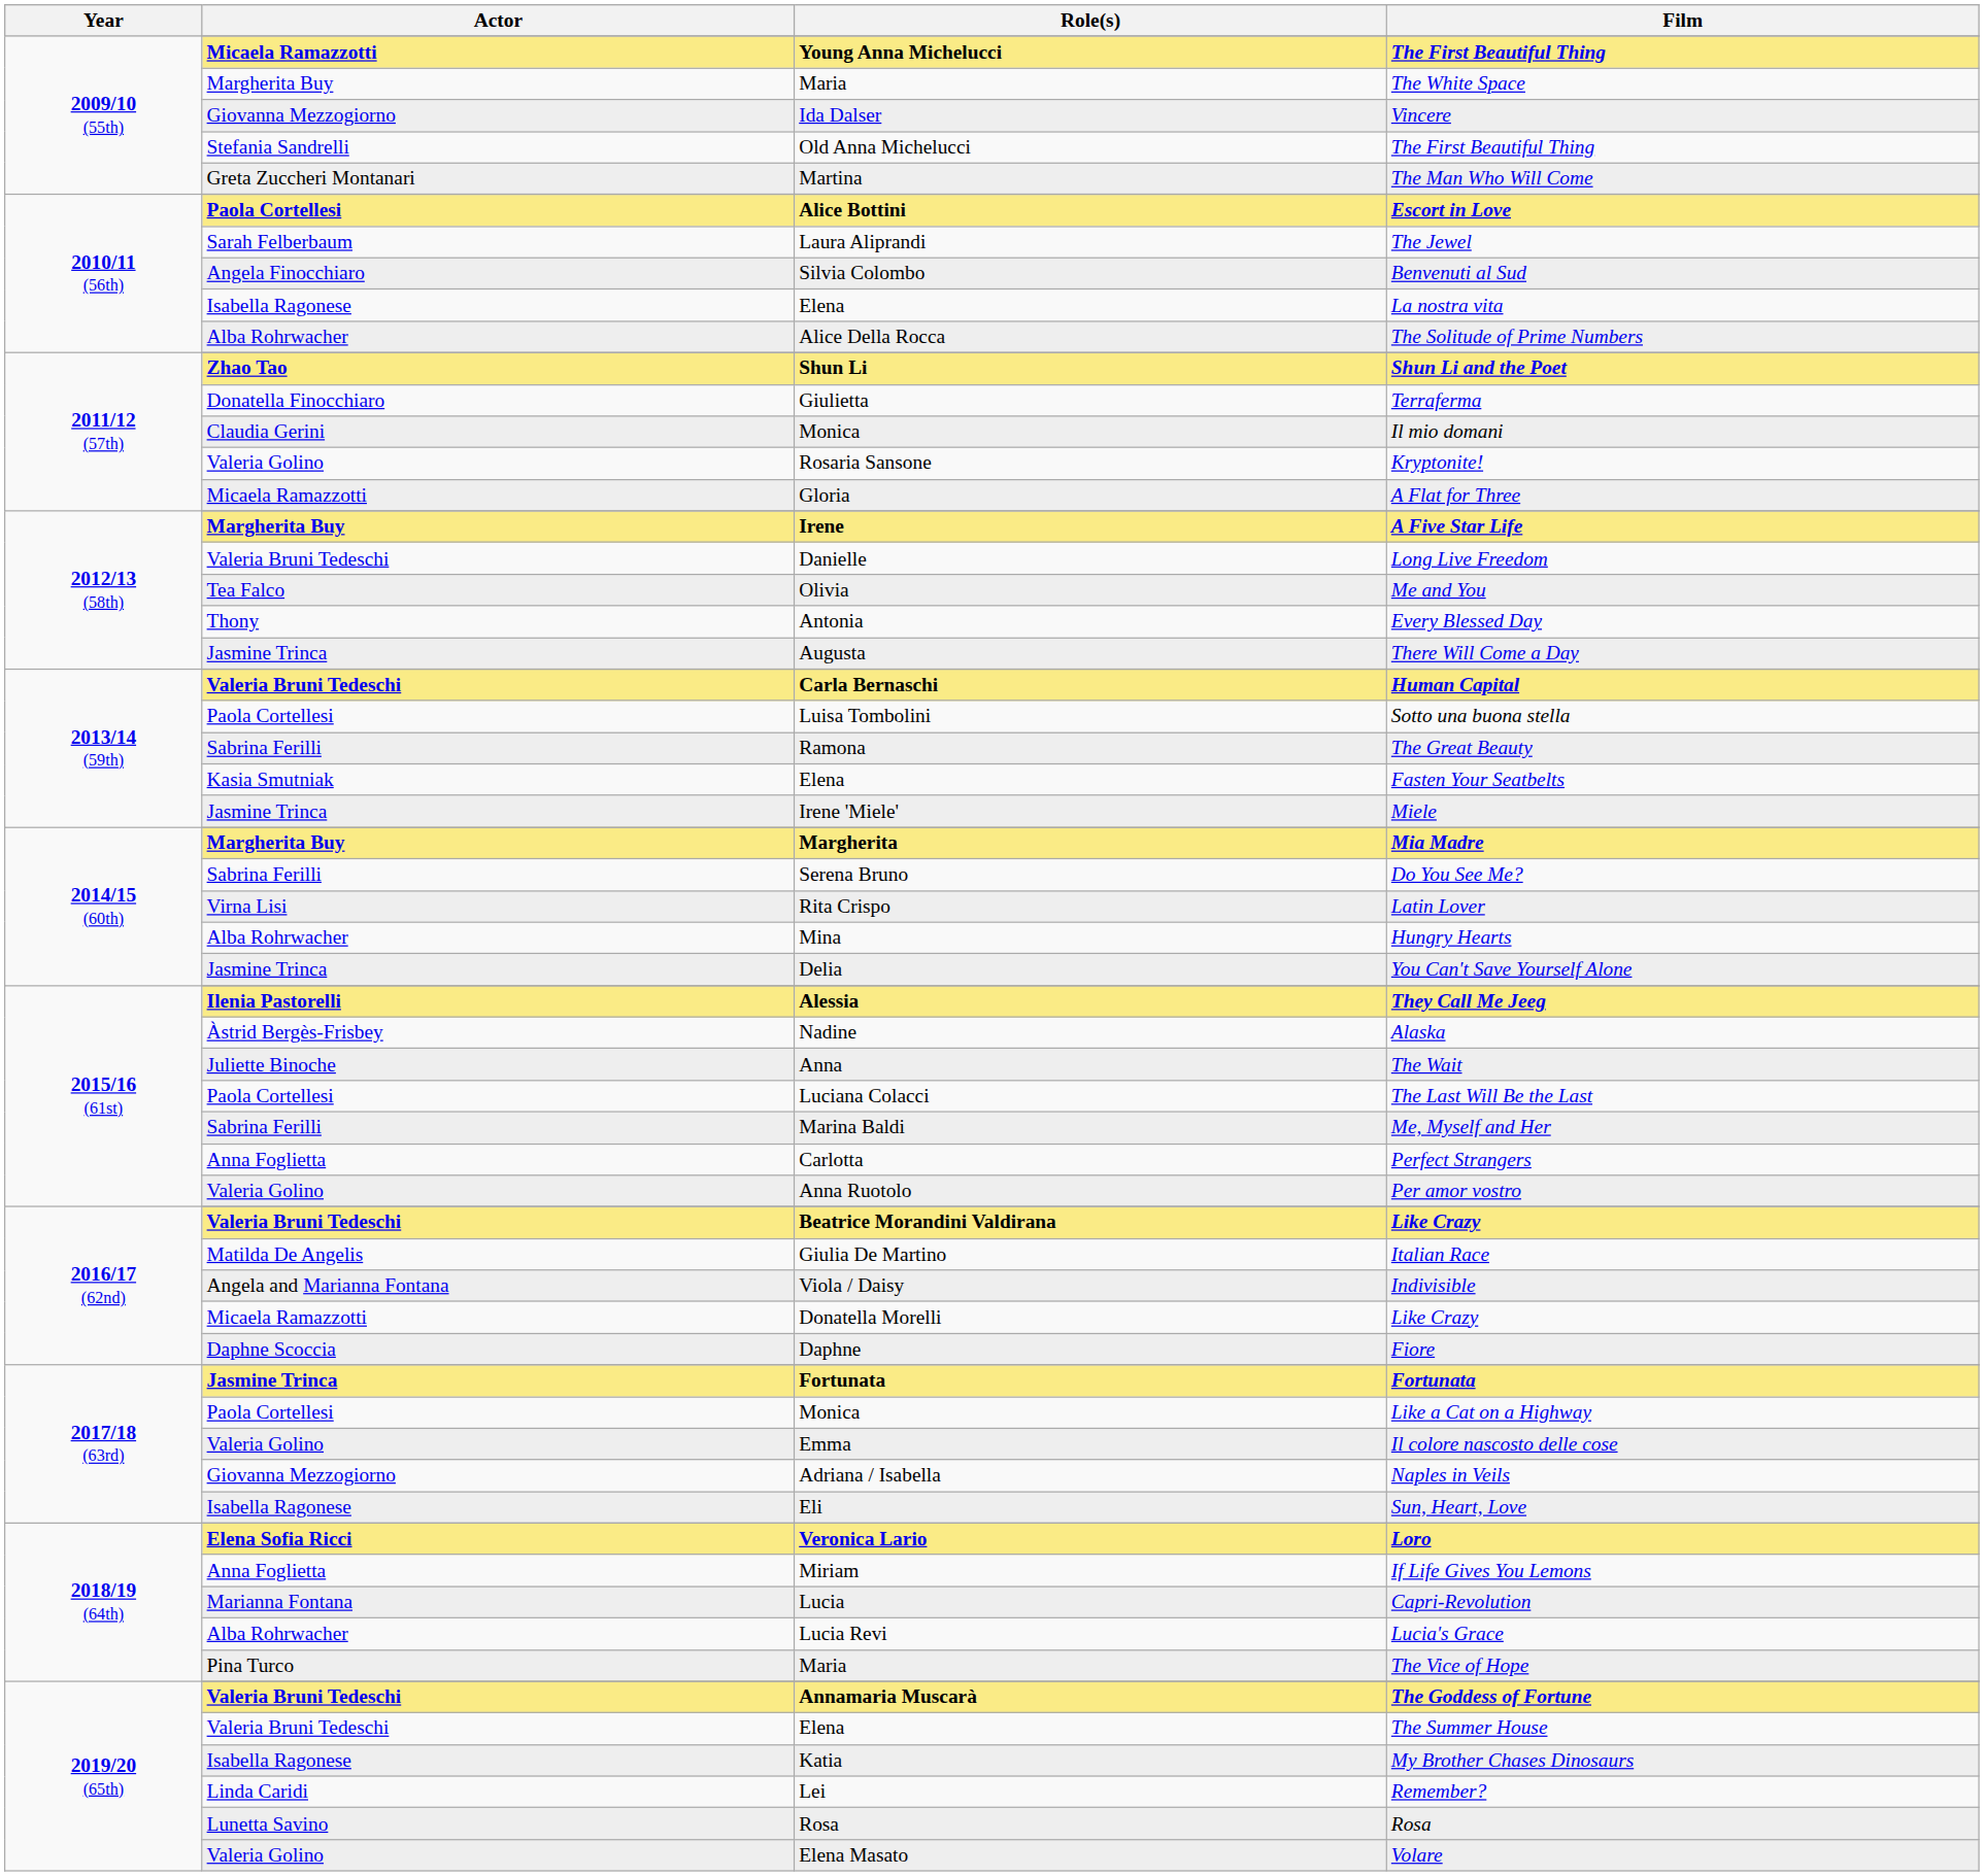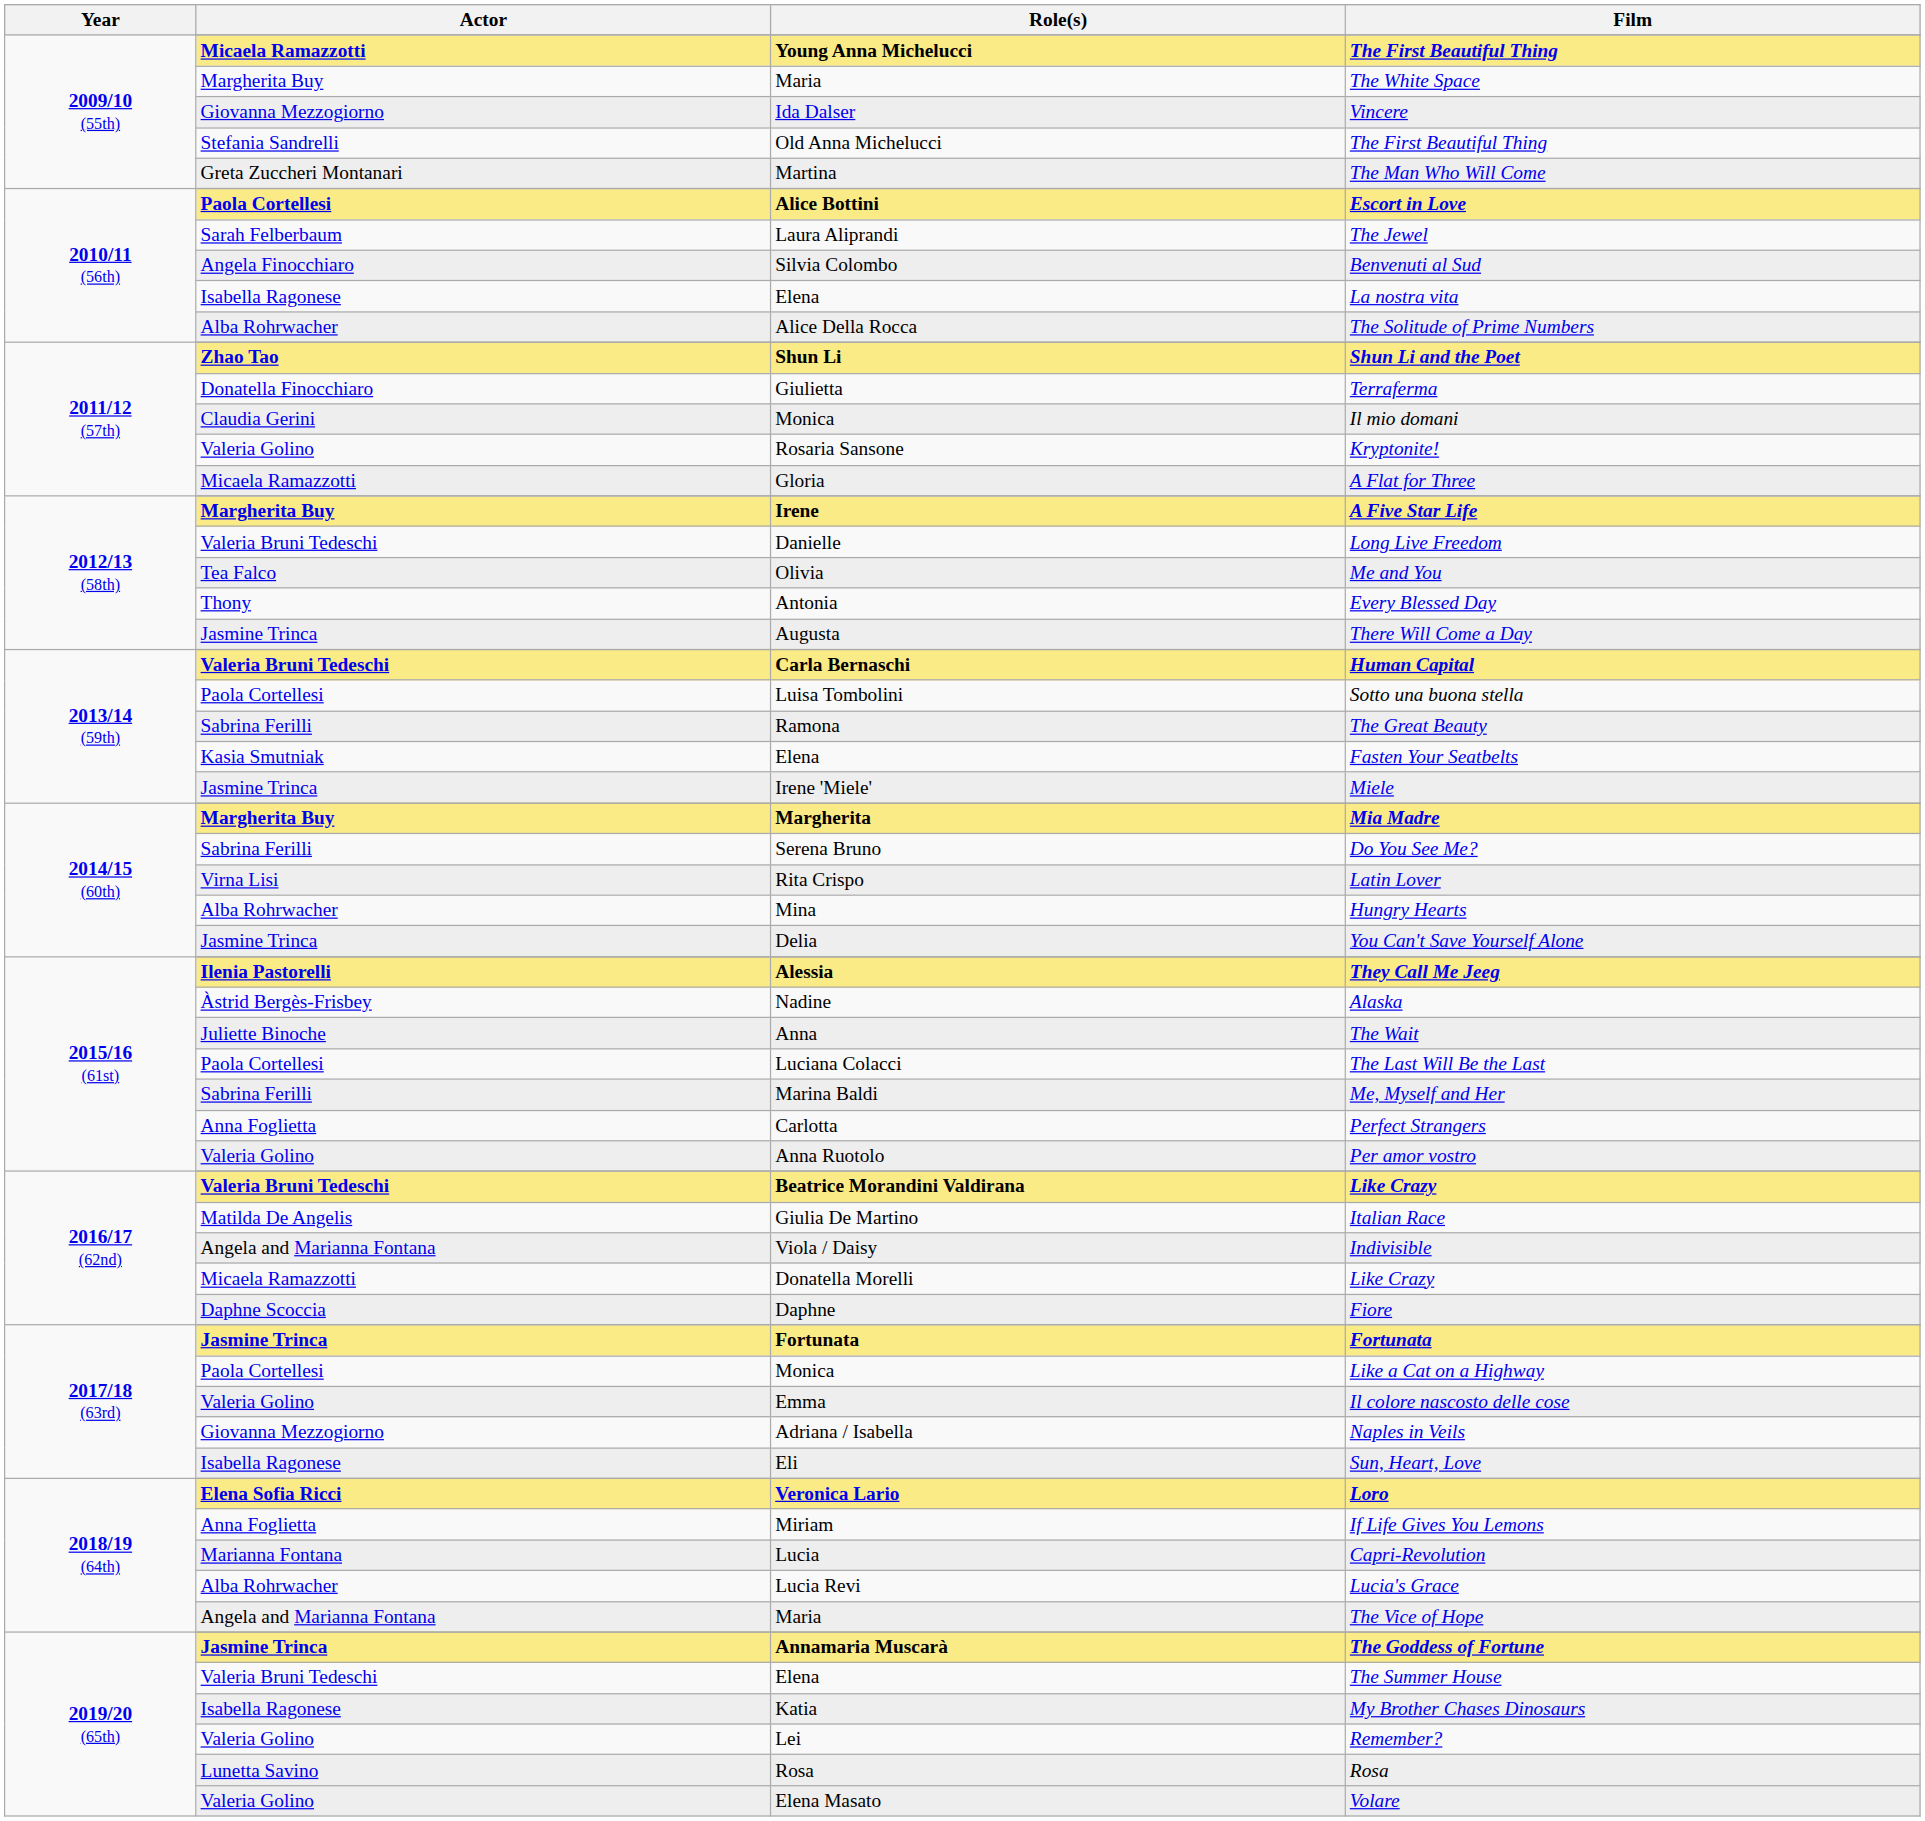The Vice of Hope | Actor: Pina Turco -> Angela and Marianna Fontana
The Goddess of Fortune | Actor: Valeria Bruni Tedeschi -> Jasmine Trinca
Remember? | Actor: Linda Caridi -> Valeria Golino
